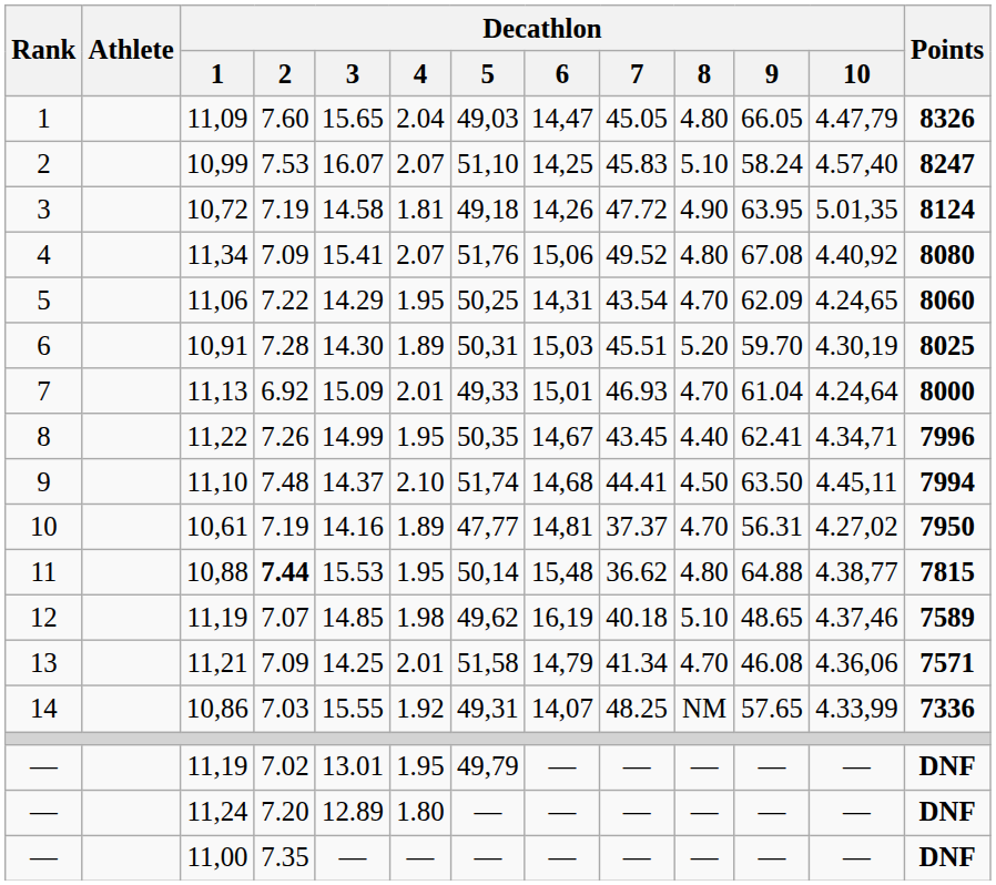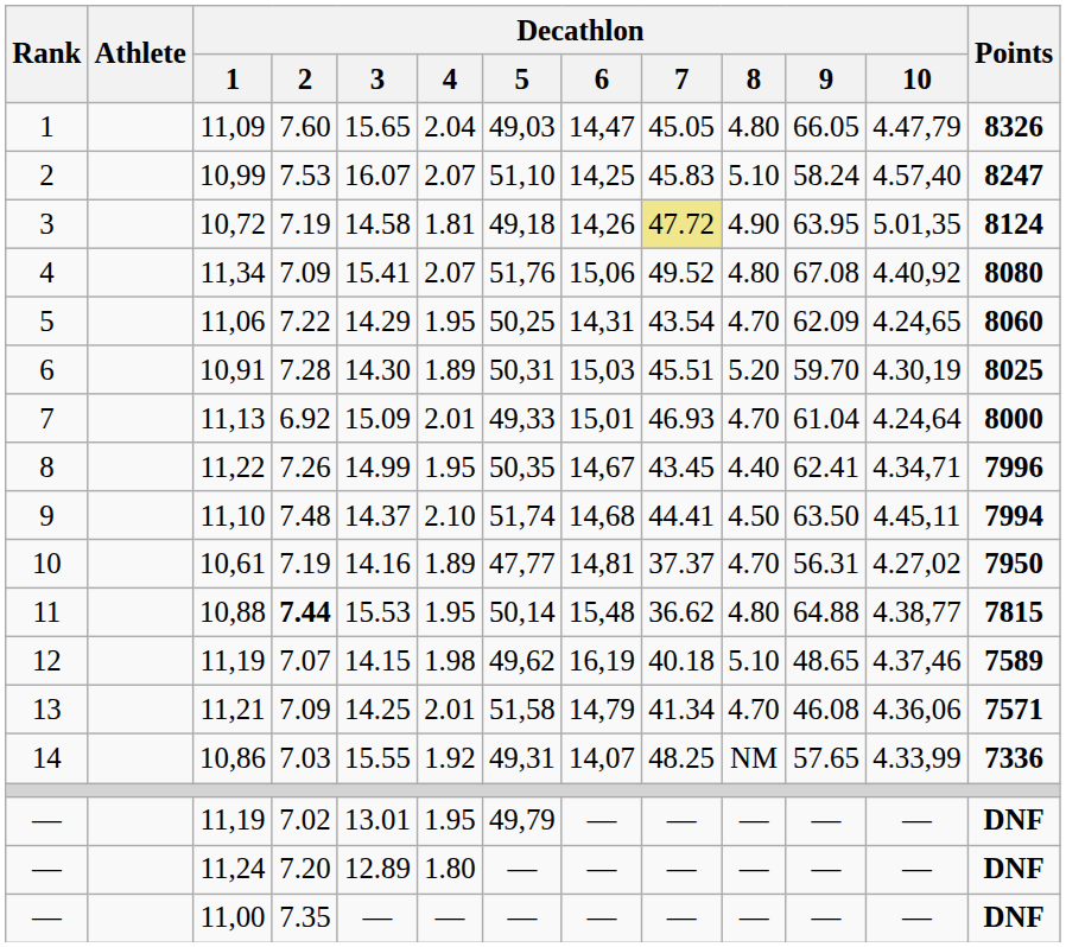10,72 | Decathlon / 7: no background -> khaki background
12 / 11,19 | Decathlon / 3: 14.85 -> 14.15
